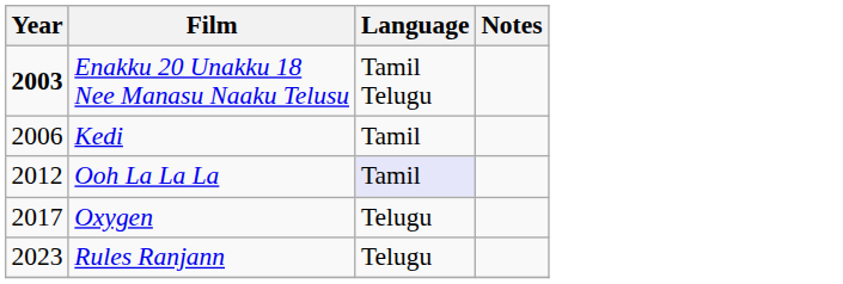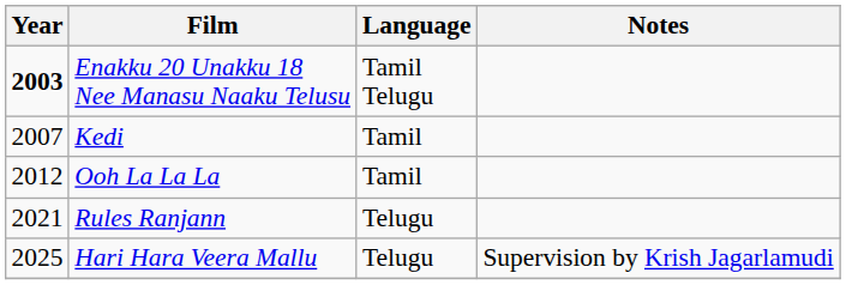Kedi | Year: 2006 -> 2007
Ooh La La La | Language: lavender background -> no background
- row: 2017 | Oxygen | Telugu
Rules Ranjann | Year: 2023 -> 2021
+ row: 2025 | Hari Hara Veera Mallu | Telugu | Supervision by Krish Jagarlamudi
